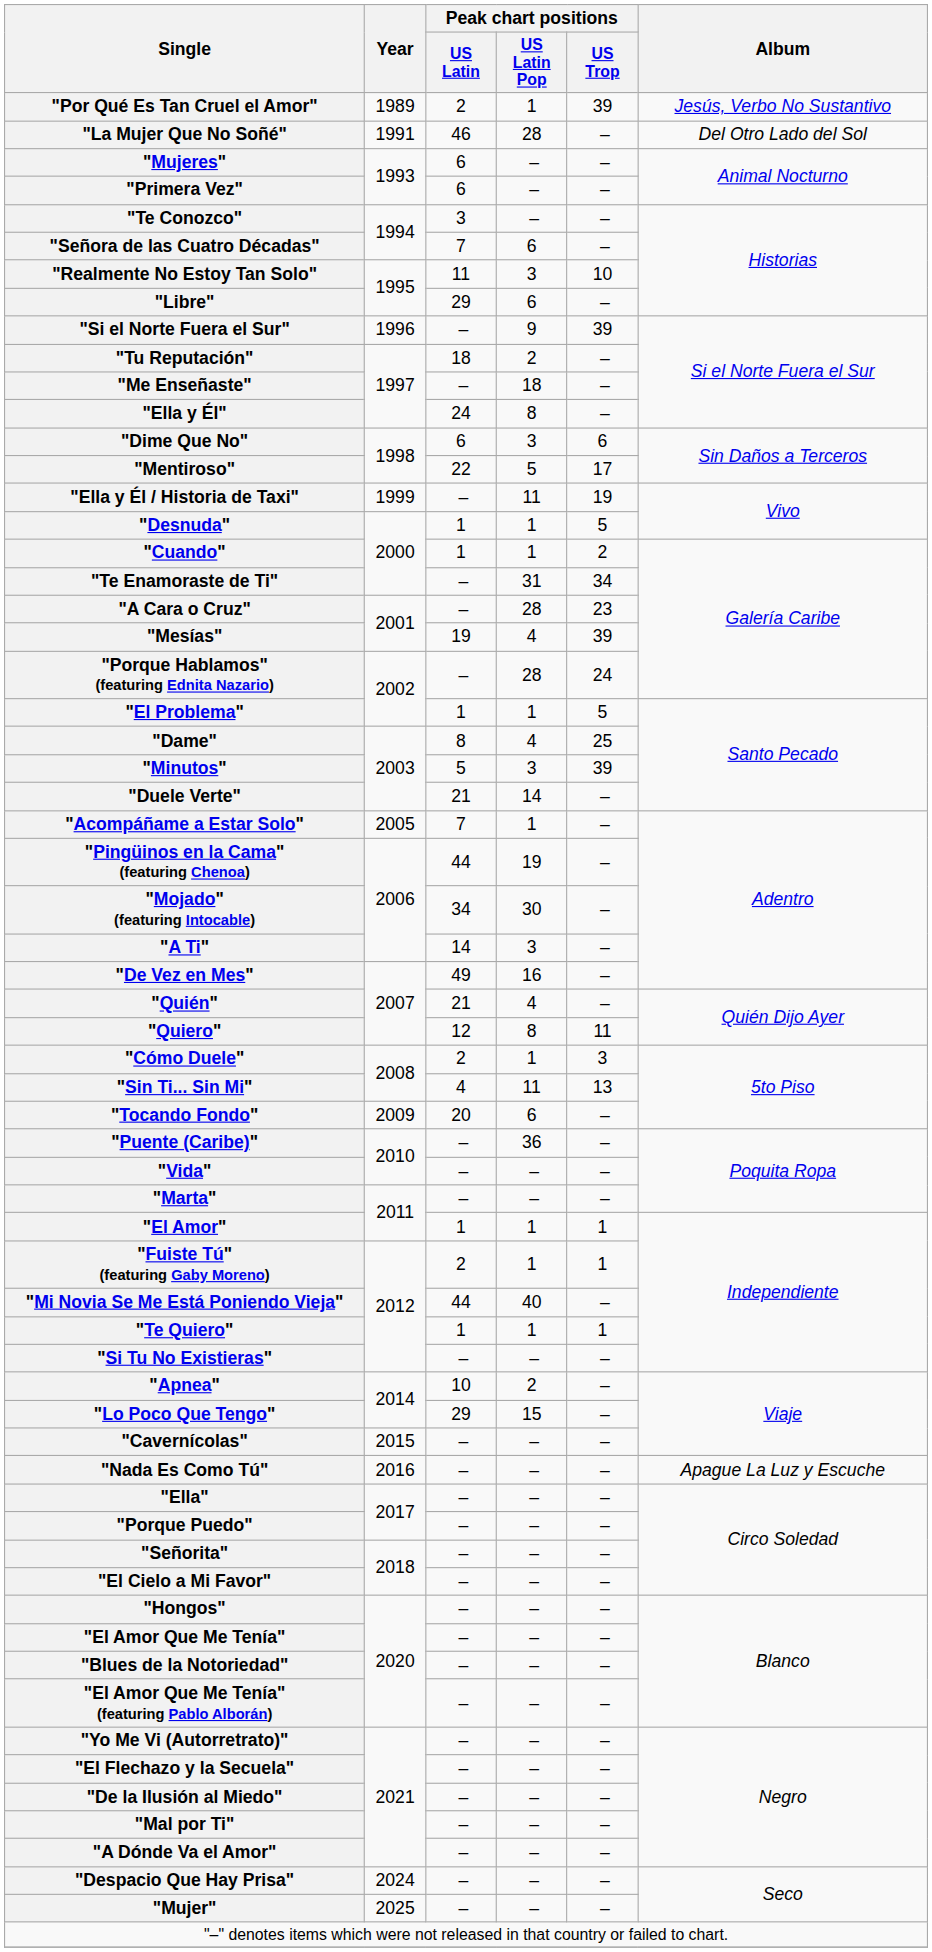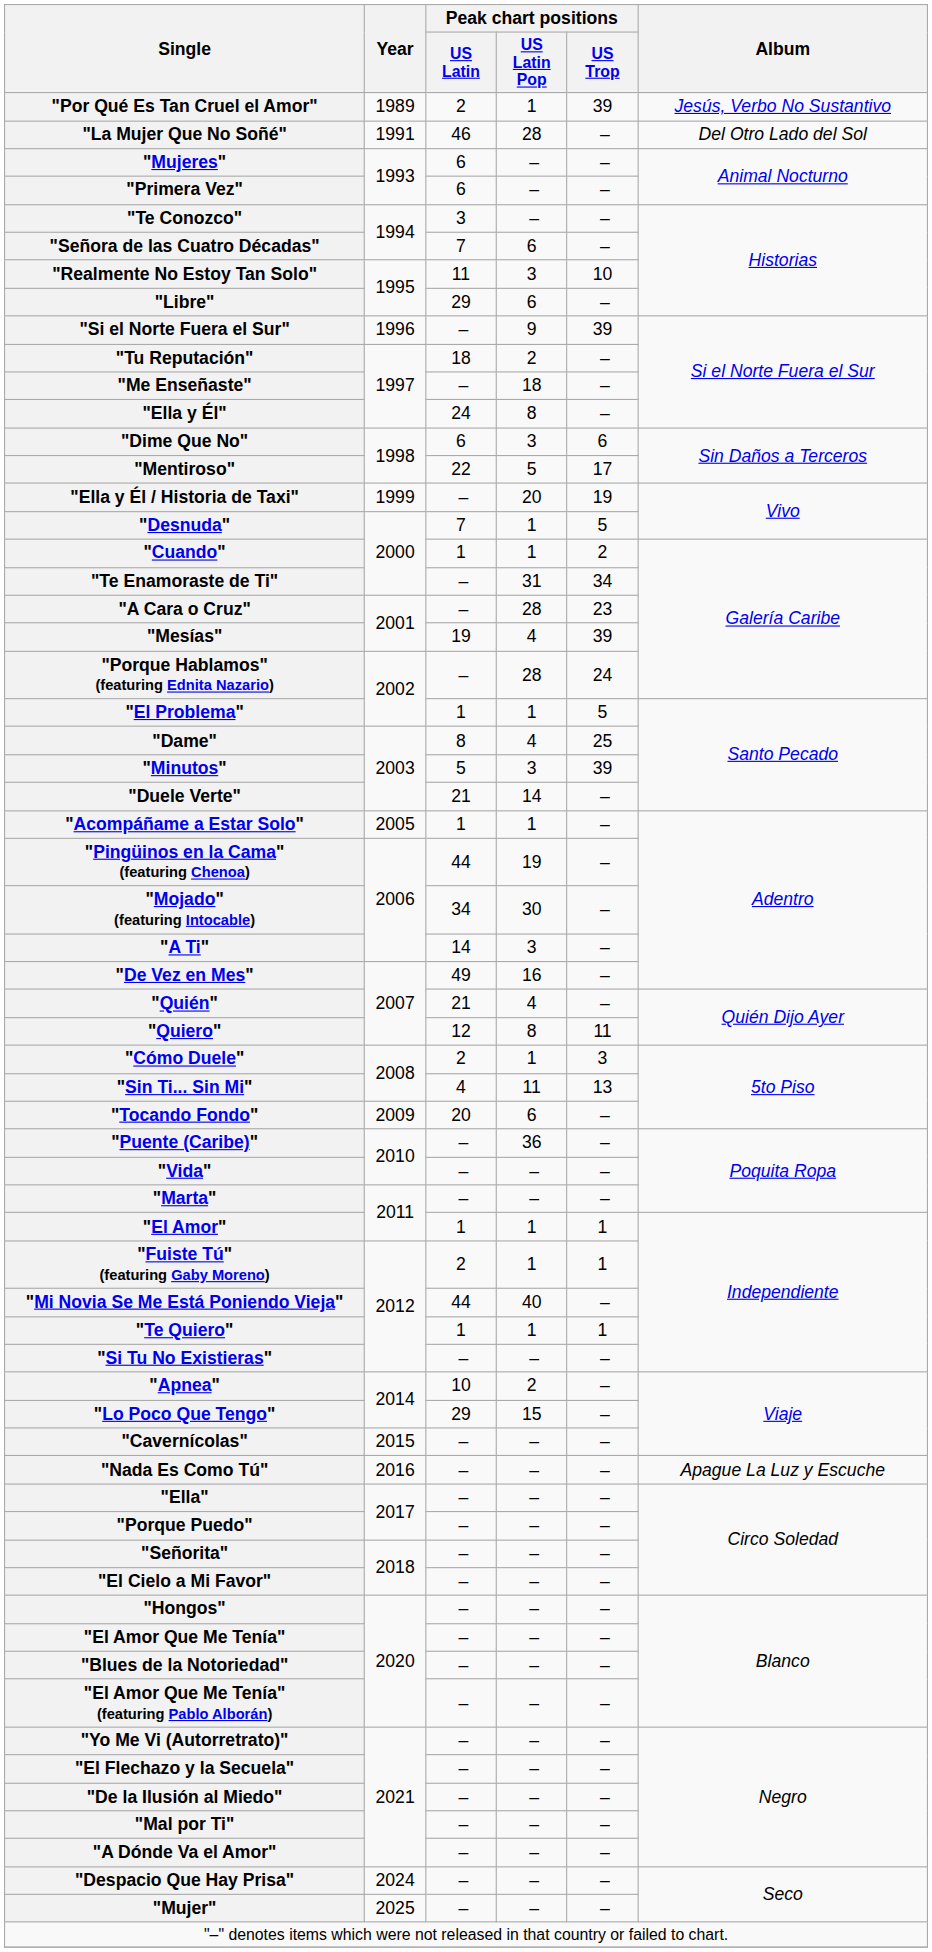"Ella y Él / Historia de Taxi" | Peak chart positions / US Latin Pop: 11 -> 20
"Desnuda" | Peak chart positions / US Latin: 1 -> 7
"Acompáñame a Estar Solo" | Peak chart positions / US Latin: 7 -> 1
